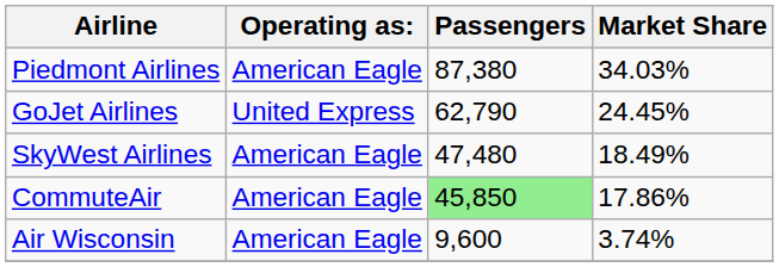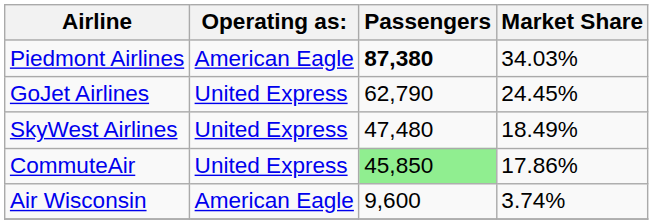Piedmont Airlines | Passengers: normal -> bold
SkyWest Airlines | Operating as:: American Eagle -> United Express
CommuteAir | Operating as:: American Eagle -> United Express
